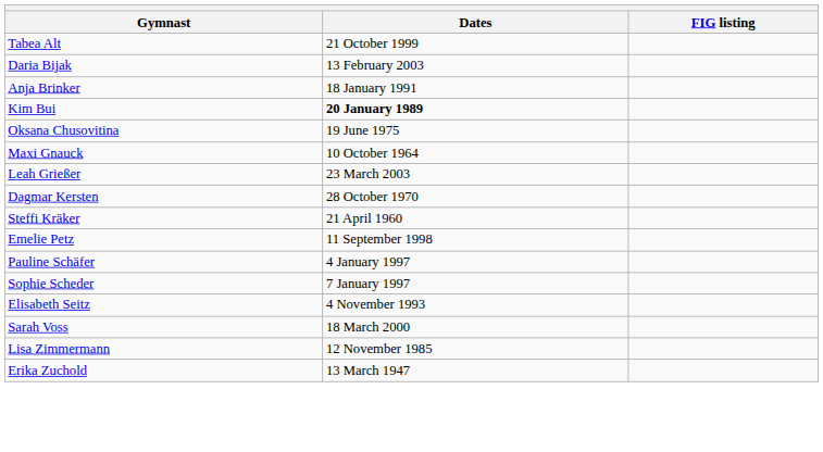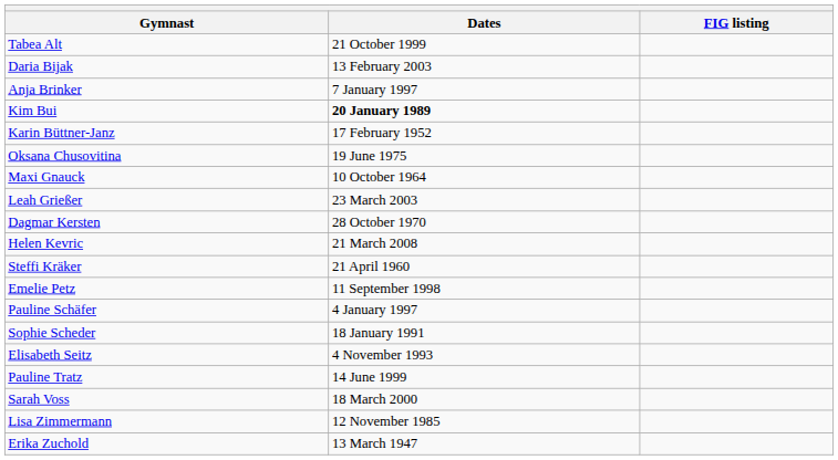Anja Brinker | Dates: 18 January 1991 -> 7 January 1997
+ row: Karin Büttner-Janz | 17 February 1952
+ row: Helen Kevric | 21 March 2008
Sophie Scheder | Dates: 7 January 1997 -> 18 January 1991
+ row: Pauline Tratz | 14 June 1999
